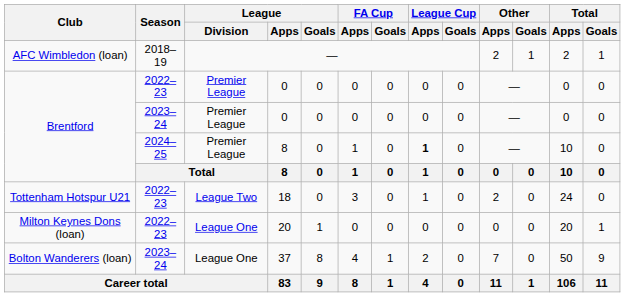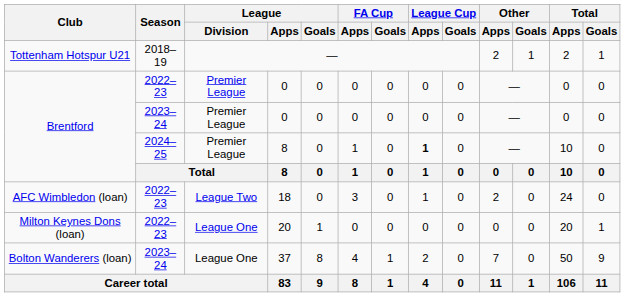― | Club: AFC Wimbledon (loan) -> Tottenham Hotspur U21
18 | Club: Tottenham Hotspur U21 -> AFC Wimbledon (loan)
